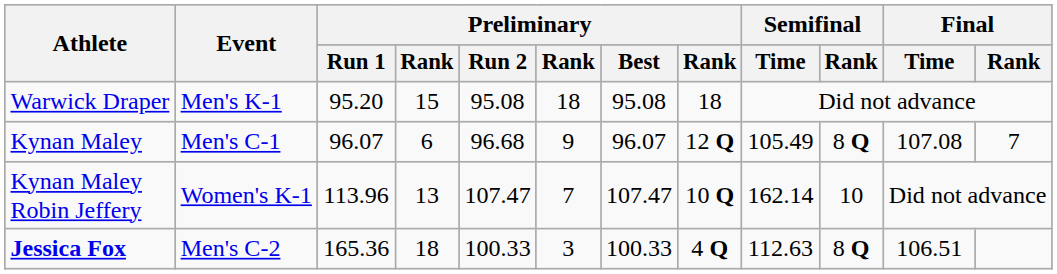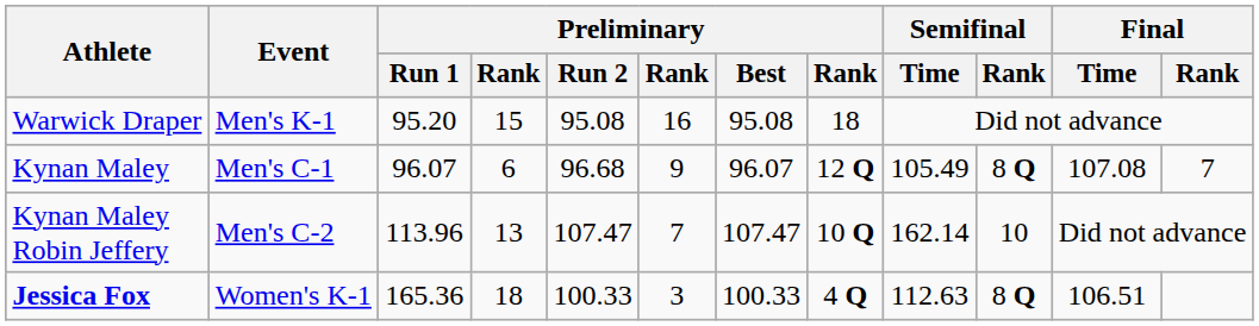Warwick Draper | column 6: 18 -> 16
Kynan Maley Robin Jeffery | Event: Women's K-1 -> Men's C-2
Jessica Fox | Event: Men's C-2 -> Women's K-1
